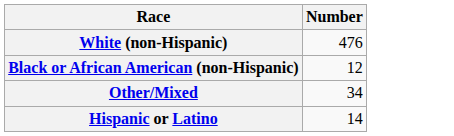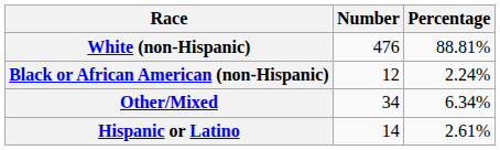+ column: Percentage | 88.81% | 2.24% | 6.34% | 2.61%
